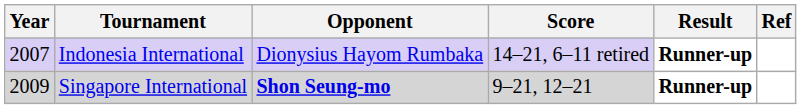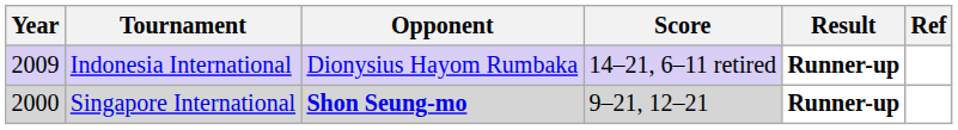Indonesia International | Year: 2007 -> 2009
Singapore International | Year: 2009 -> 2000
